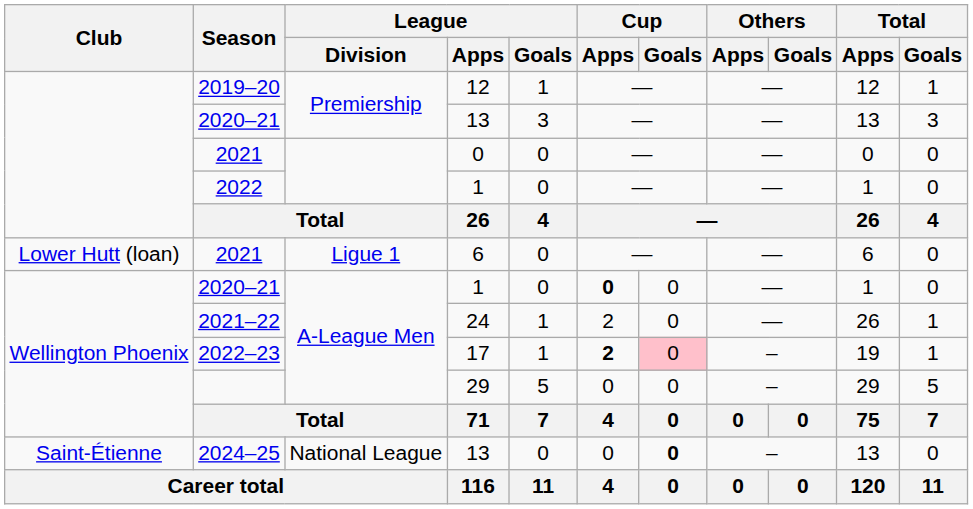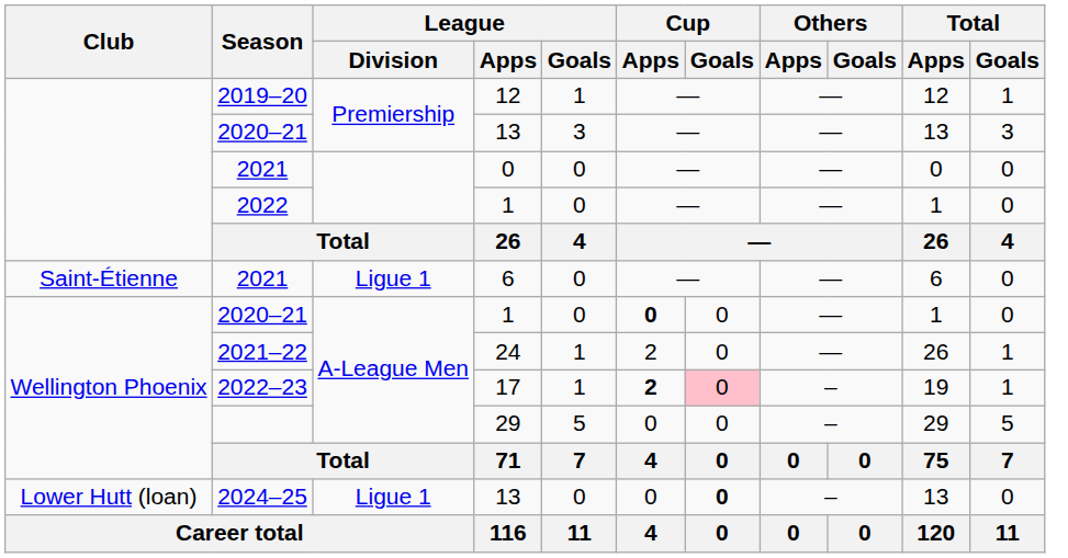2021 / 6 | Club: Lower Hutt (loan) -> Saint-Étienne
2024–25 | Club: Saint-Étienne -> Lower Hutt (loan)
2024–25 | League / Division: National League -> Ligue 1
